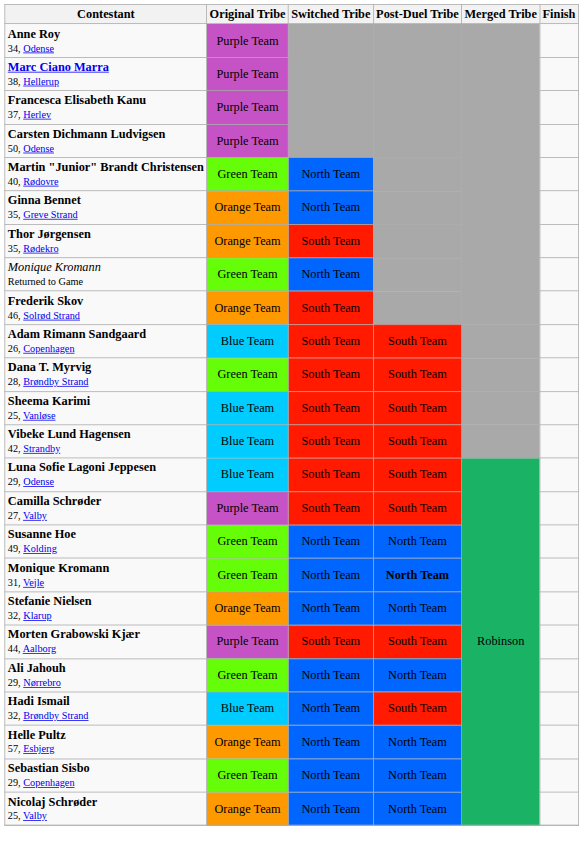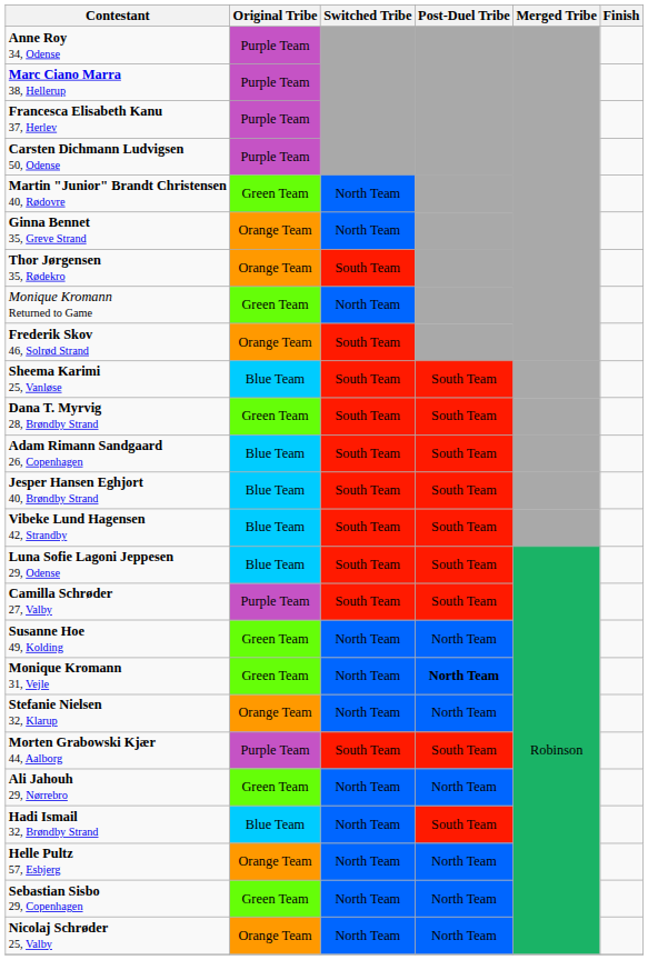rows swapped: Adam Rimann Sandgaard 26, Copenhagen <-> Sheema Karimi 25, Vanløse
+ row: Jesper Hansen Eghjort 40, Brøndby Strand | Blue Team | South Team | South Team
